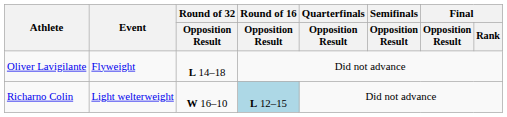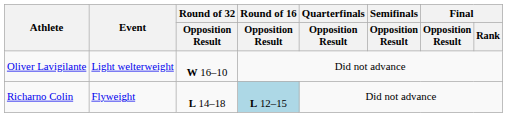Oliver Lavigilante | Event: Flyweight -> Light welterweight
Oliver Lavigilante | Round of 32 / Opposition Result: L 14–18 -> W 16–10
Richarno Colin | Event: Light welterweight -> Flyweight
Richarno Colin | Round of 32 / Opposition Result: W 16–10 -> L 14–18
